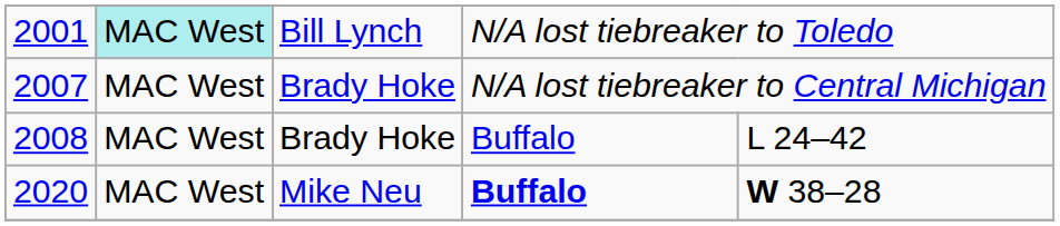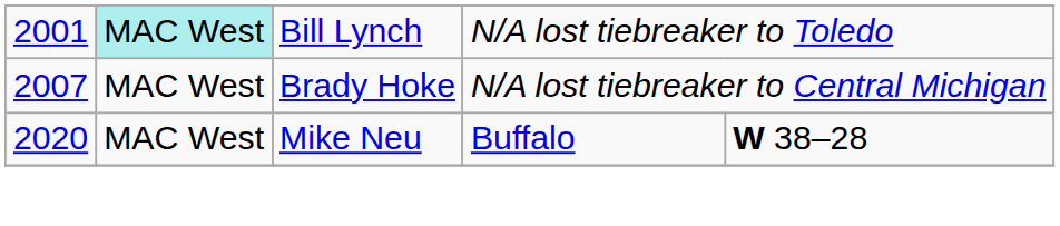- row: 2008 | MAC West | Brady Hoke | Buffalo | L 24–42
2020 | column 4: bold -> normal
